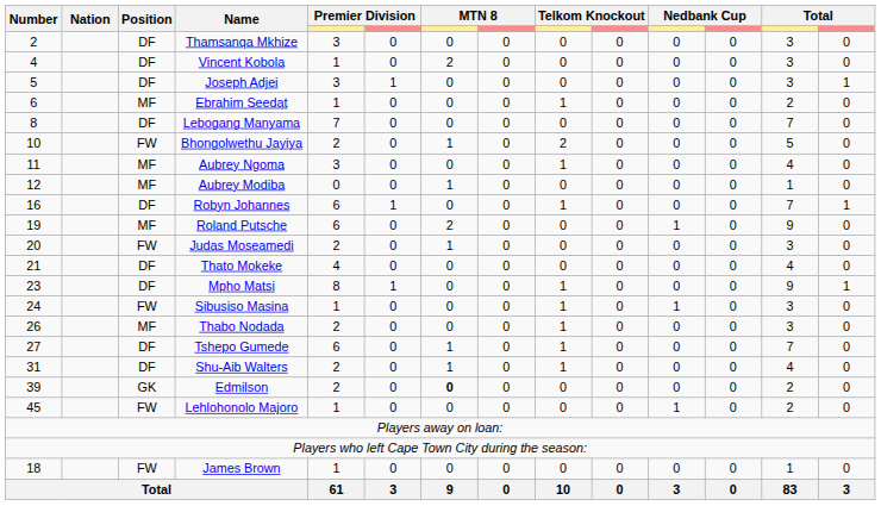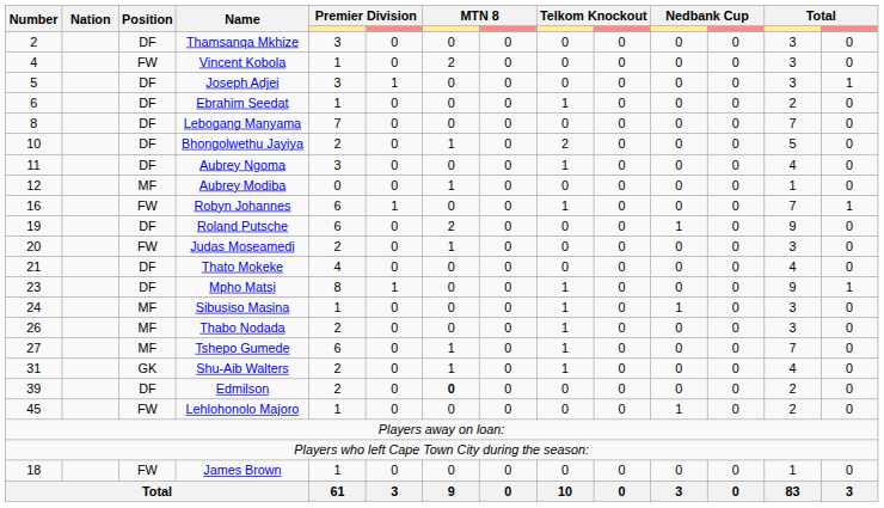Vincent Kobola | Position: DF -> FW
Ebrahim Seedat | Position: MF -> DF
Bhongolwethu Jayiya | Position: FW -> DF
Aubrey Ngoma | Position: MF -> DF
Robyn Johannes | Position: DF -> FW
Roland Putsche | Position: MF -> DF
Sibusiso Masina | Position: FW -> MF
Tshepo Gumede | Position: DF -> MF
Shu-Aib Walters | Position: DF -> GK
Edmilson | Position: GK -> DF
